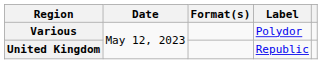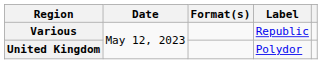Various | Label: Polydor -> Republic
United Kingdom | Label: Republic -> Polydor
